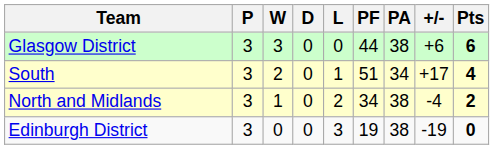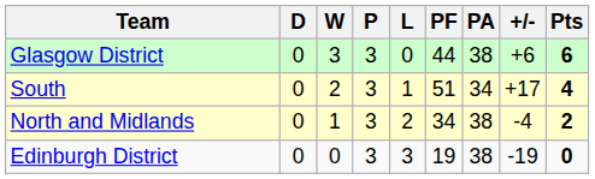columns swapped: P <-> D
